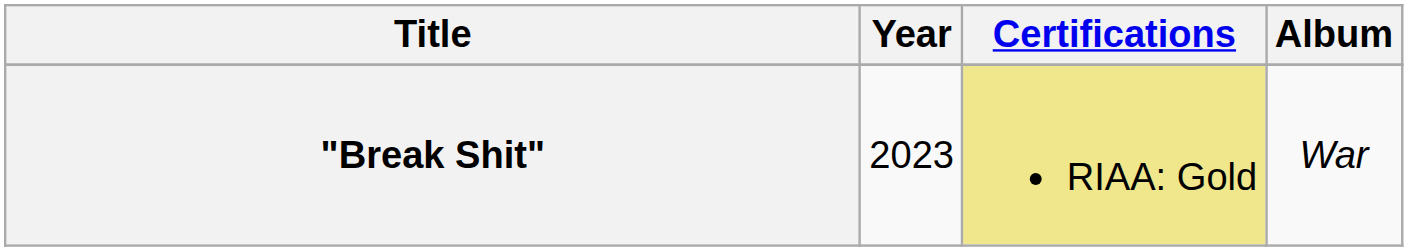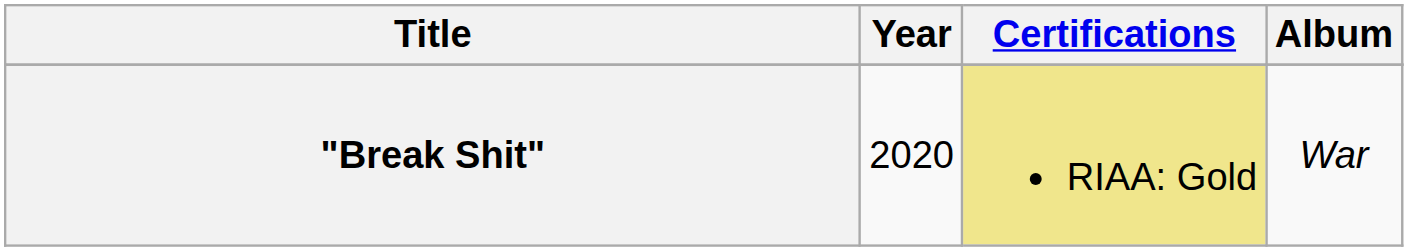"Break Shit" | Year: 2023 -> 2020
